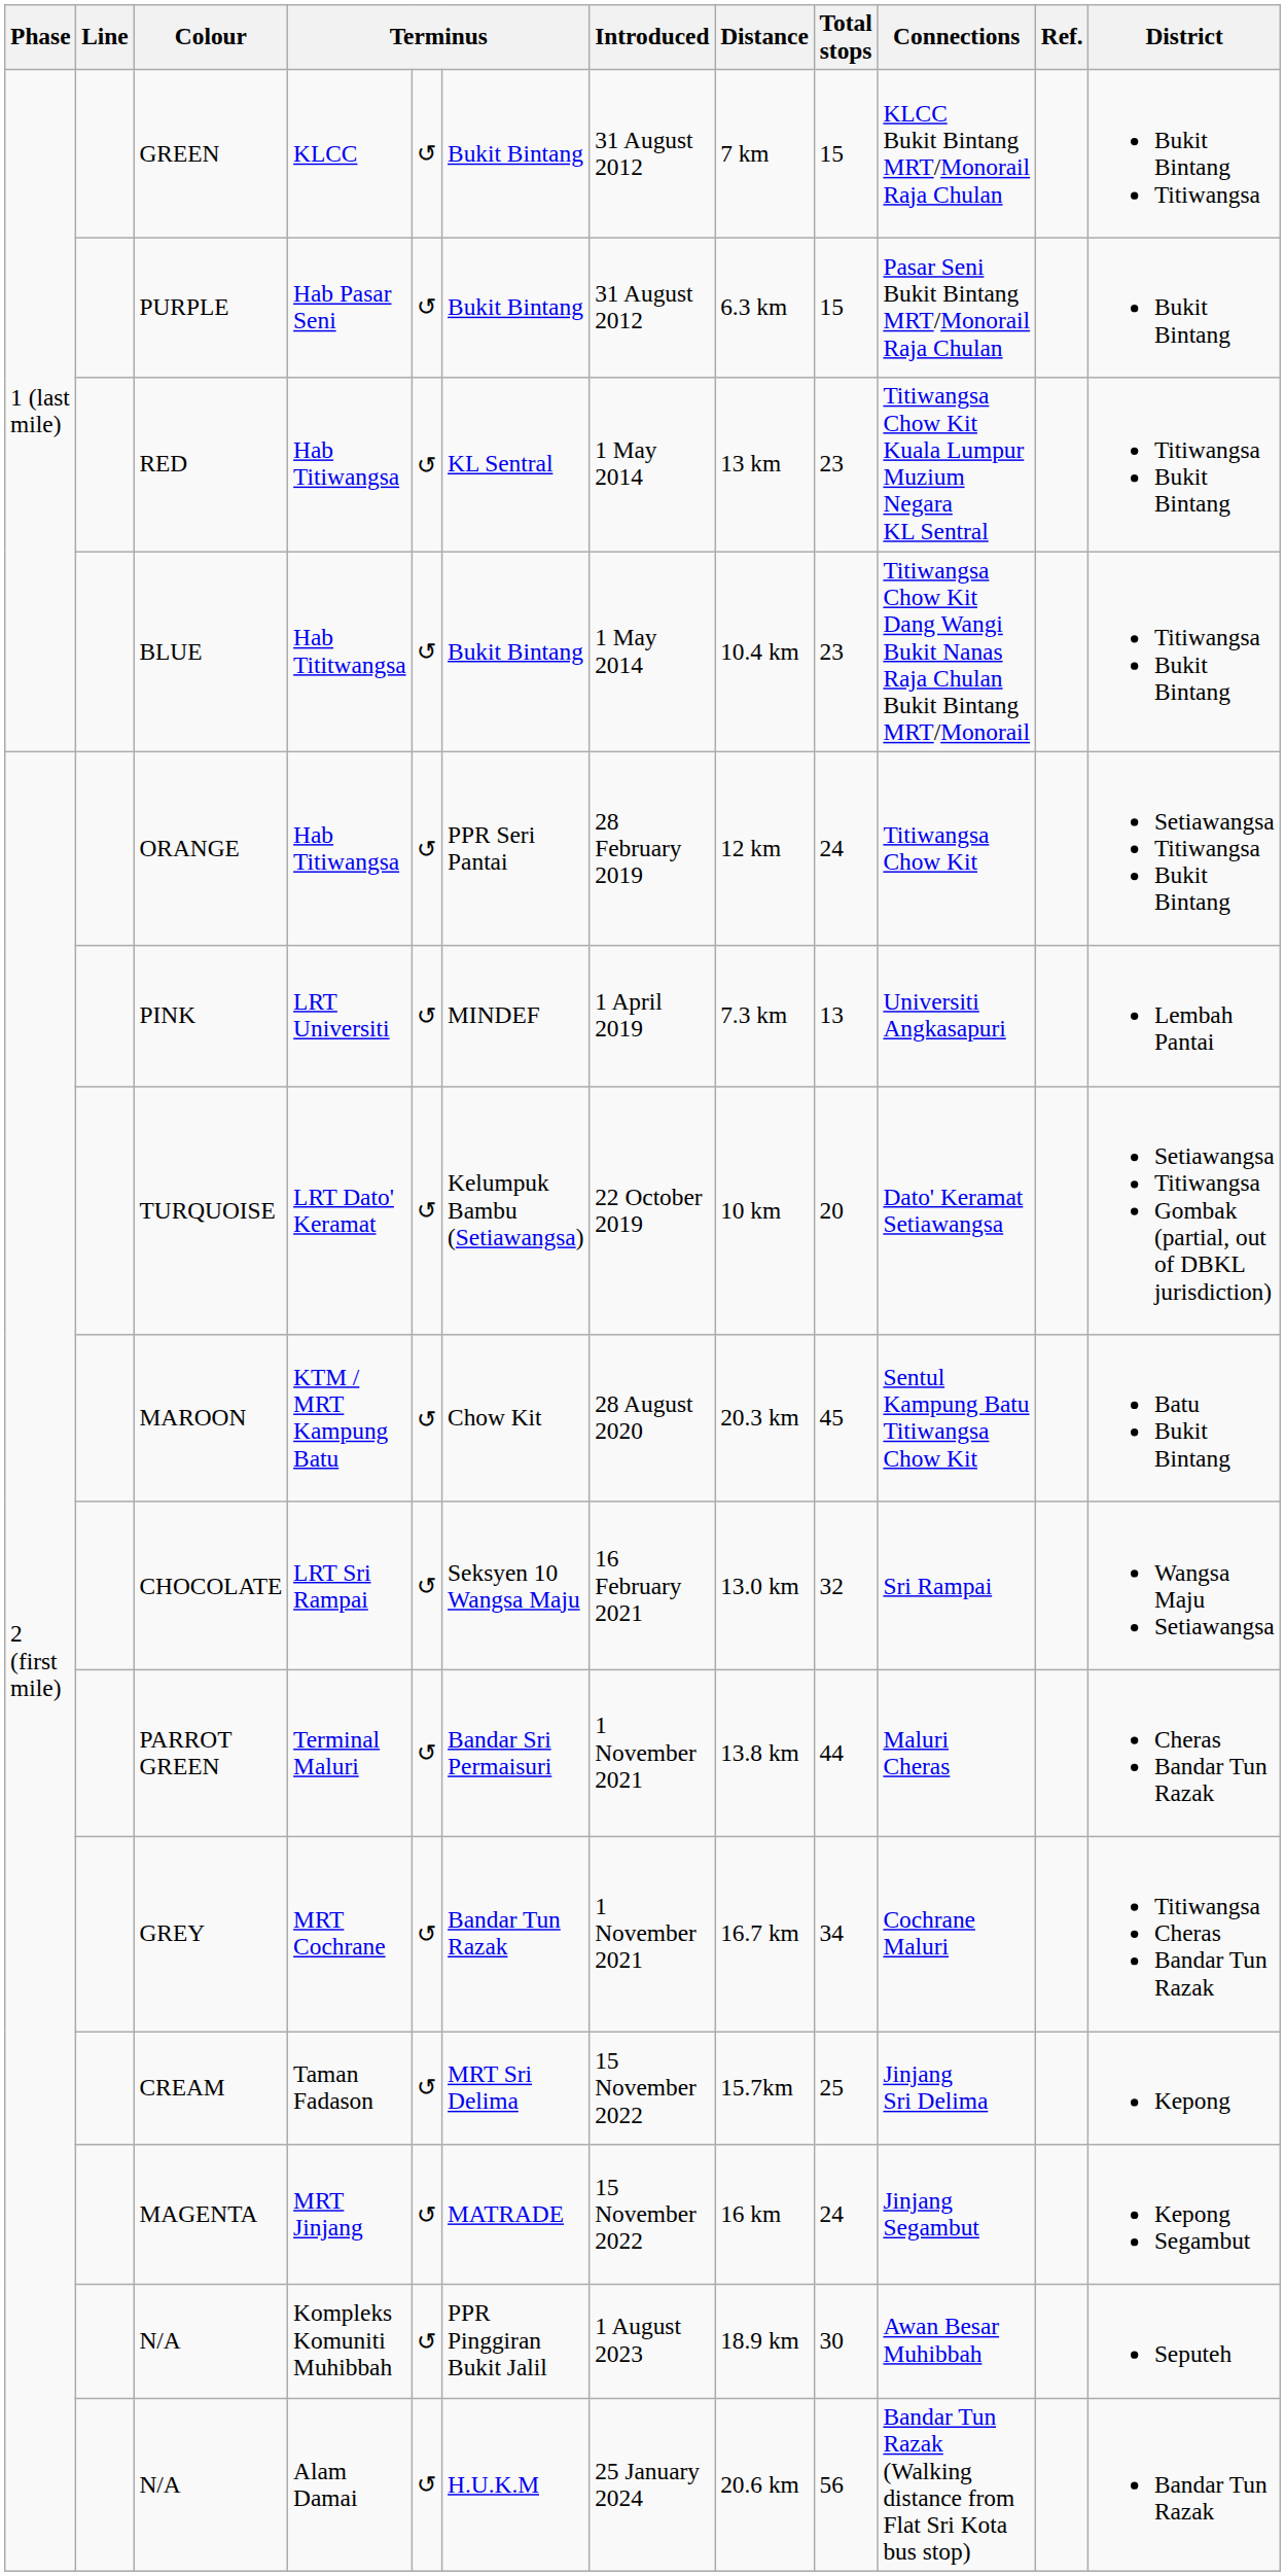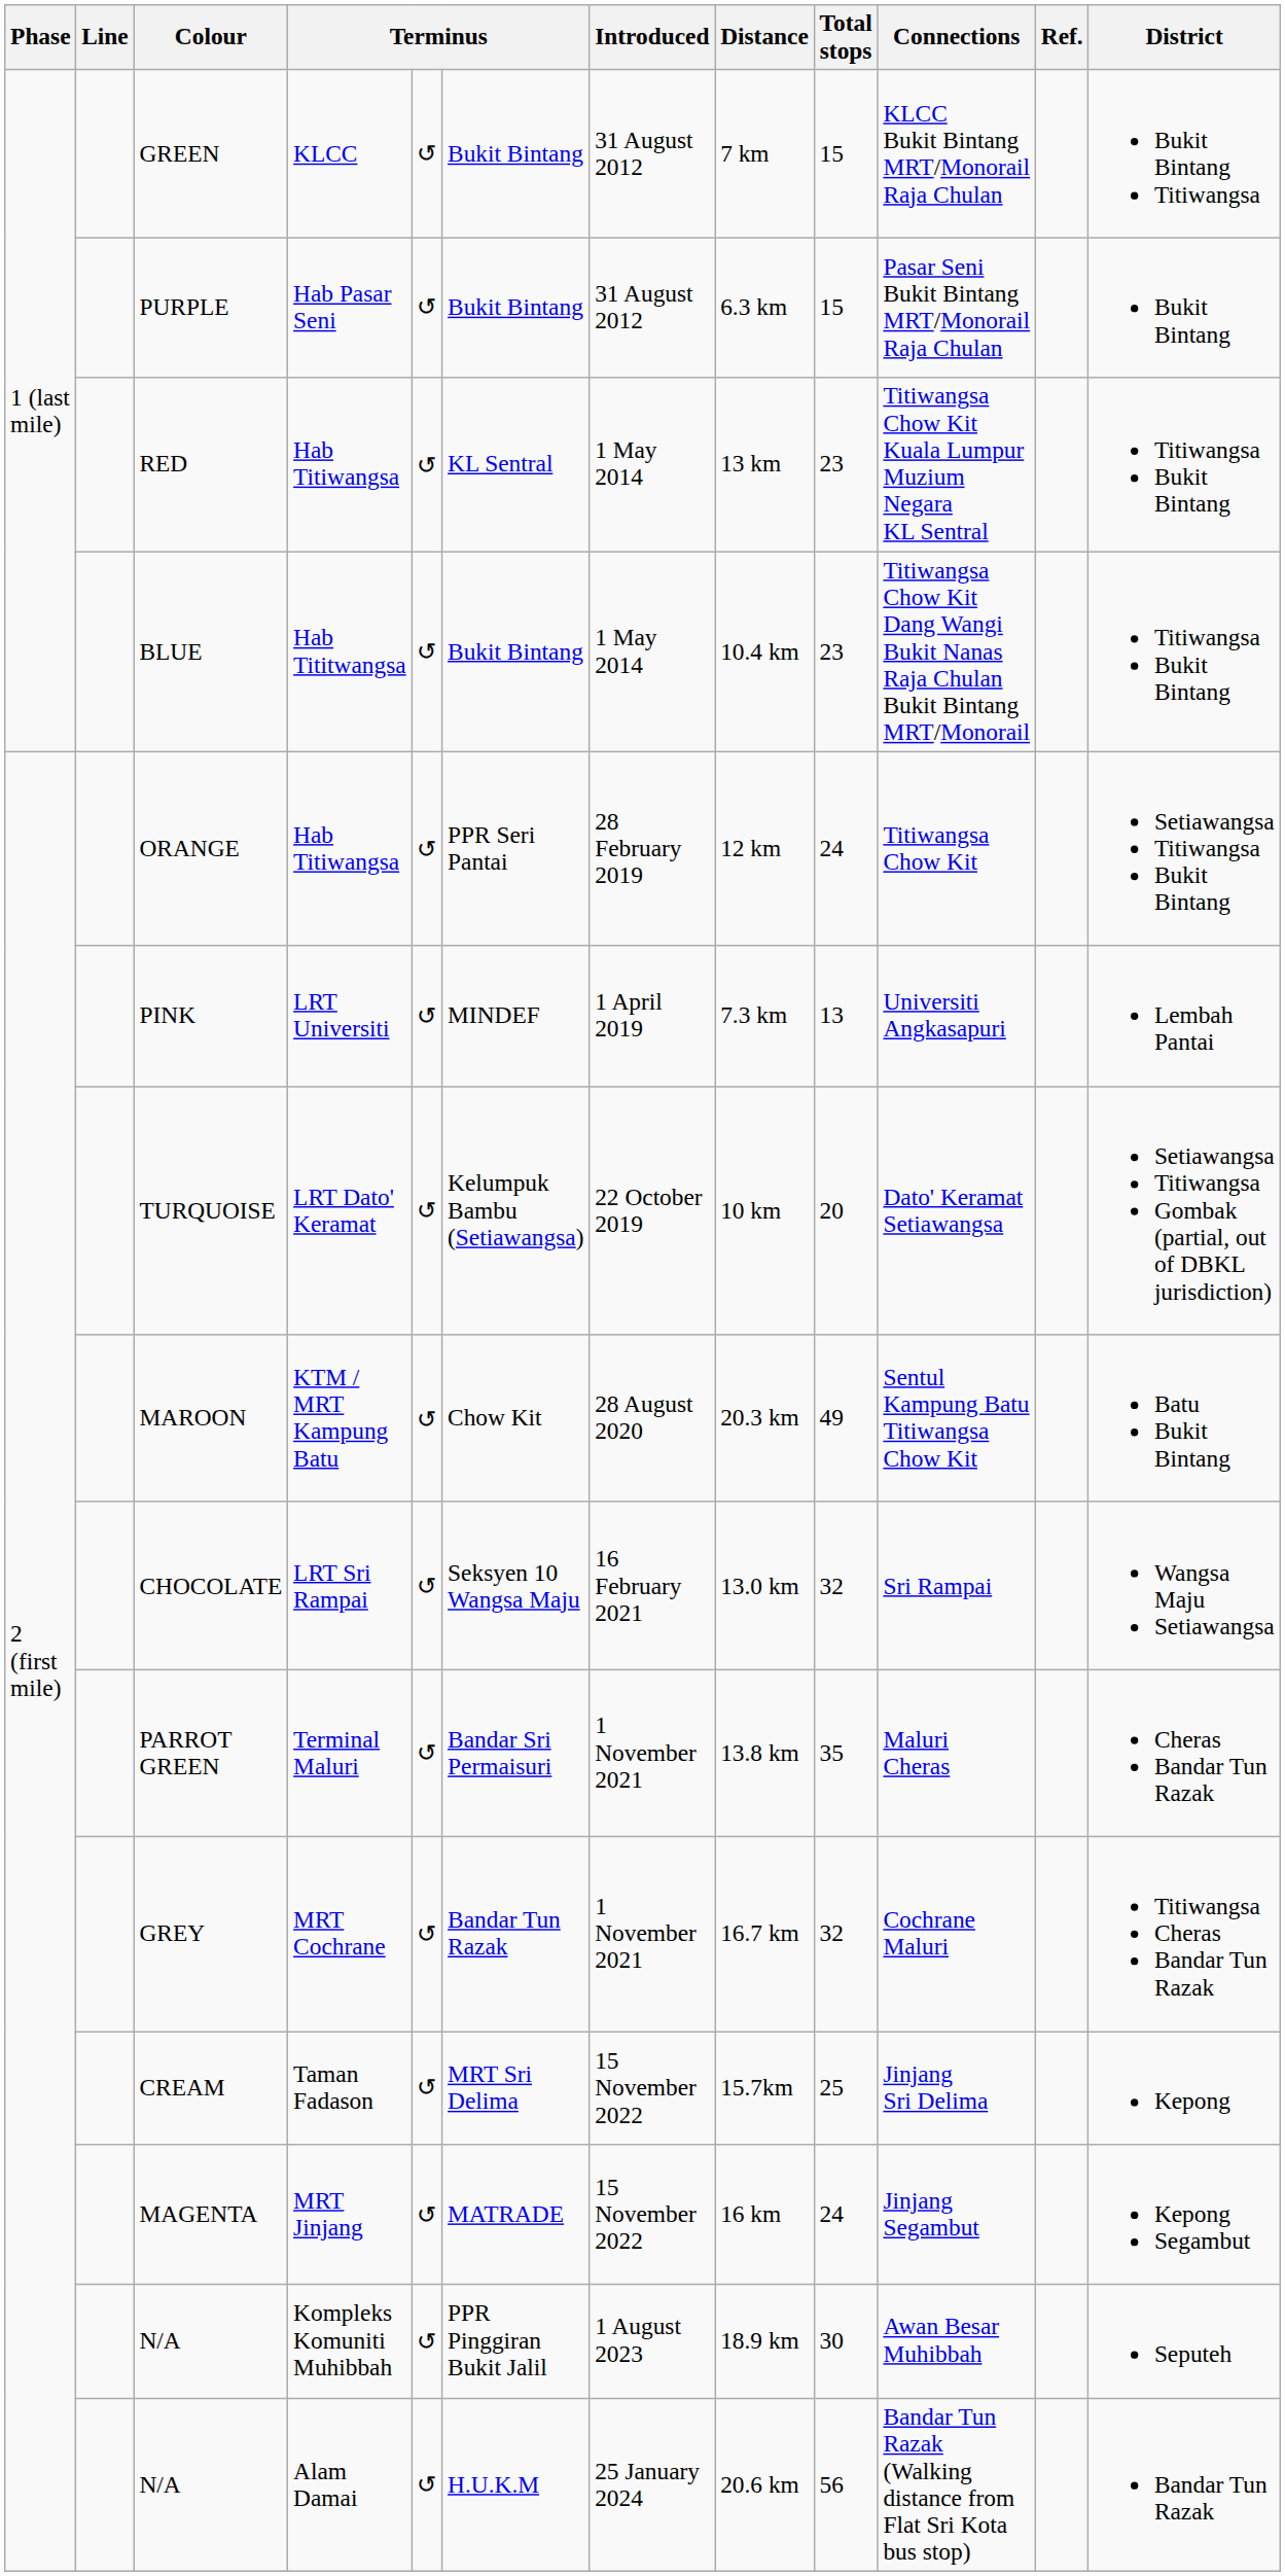MAROON | Total stops: 45 -> 49
PARROT GREEN | Total stops: 44 -> 35
GREY | Total stops: 34 -> 32
